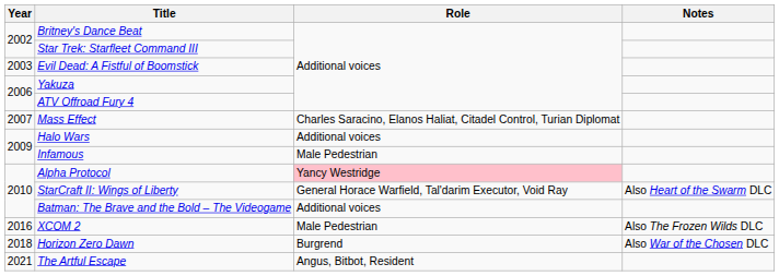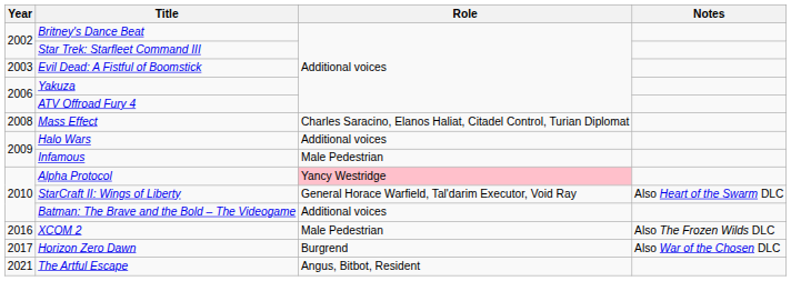Mass Effect | Year: 2007 -> 2008
Horizon Zero Dawn | Year: 2018 -> 2017
